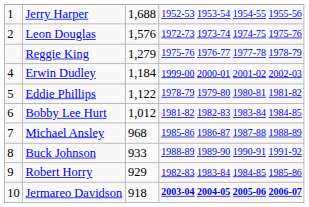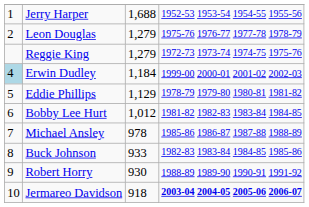Leon Douglas | column 3: 1,576 -> 1,279
Leon Douglas | column 4: 1972-73 1973-74 1974-75 1975-76 -> 1975-76 1976-77 1977-78 1978-79
Reggie King | column 4: 1975-76 1976-77 1977-78 1978-79 -> 1972-73 1973-74 1974-75 1975-76
Erwin Dudley | column 1: no background -> lightblue background
Eddie Phillips | column 3: 1,122 -> 1,129
Michael Ansley | column 3: 968 -> 978
Buck Johnson | column 4: 1988-89 1989-90 1990-91 1991-92 -> 1982-83 1983-84 1984-85 1985-86
Robert Horry | column 3: 929 -> 930
Robert Horry | column 4: 1982-83 1983-84 1984-85 1985-86 -> 1988-89 1989-90 1990-91 1991-92
